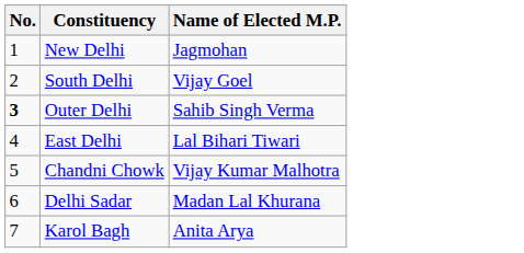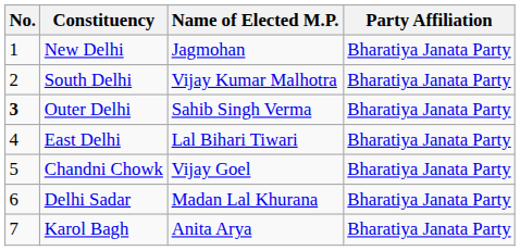+ column: Party Affiliation | Bharatiya Janata Party | Bharatiya Janata Party | Bharatiya Janata Party | Bharatiya Janata Party | Bharatiya Janata Party | Bharatiya Janata Party | Bharatiya Janata Party
South Delhi | Name of Elected M.P.: Vijay Goel -> Vijay Kumar Malhotra
Chandni Chowk | Name of Elected M.P.: Vijay Kumar Malhotra -> Vijay Goel
